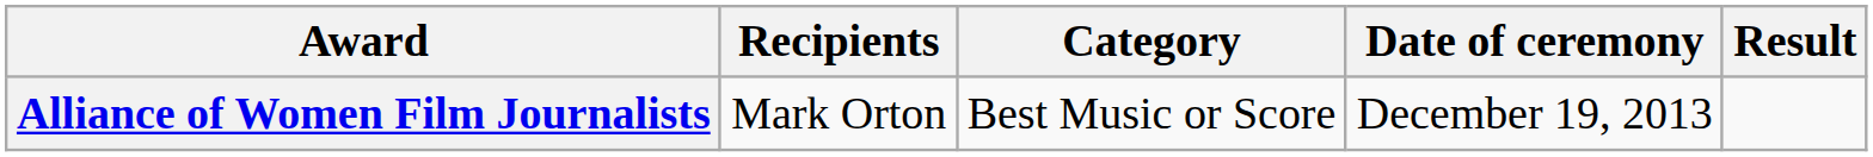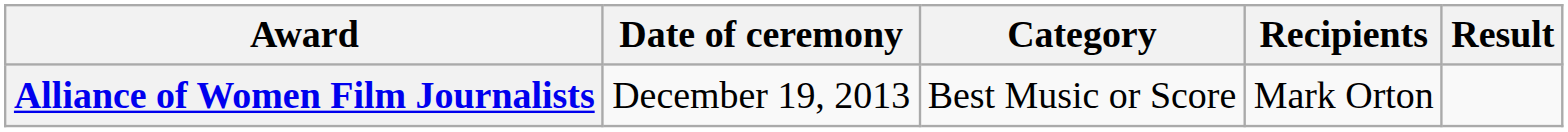columns swapped: Date of ceremony <-> Recipients
